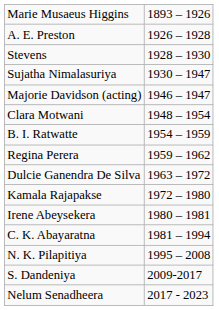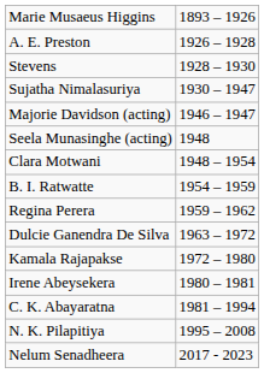+ row: Seela Munasinghe (acting) | 1948
- row: S. Dandeniya | 2009-2017
